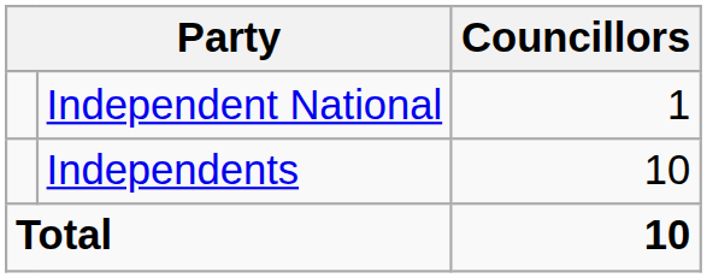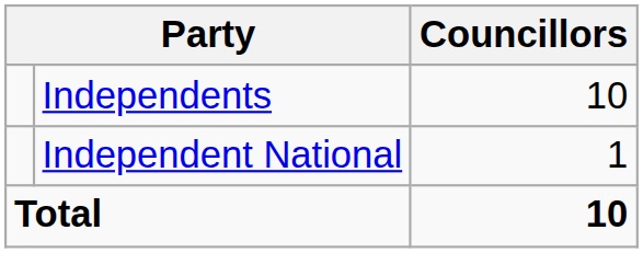rows swapped: Independents <-> Independent National
